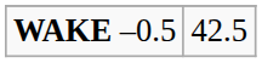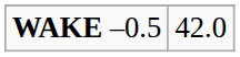WAKE –0.5 | column 2: 42.5 -> 42.0
